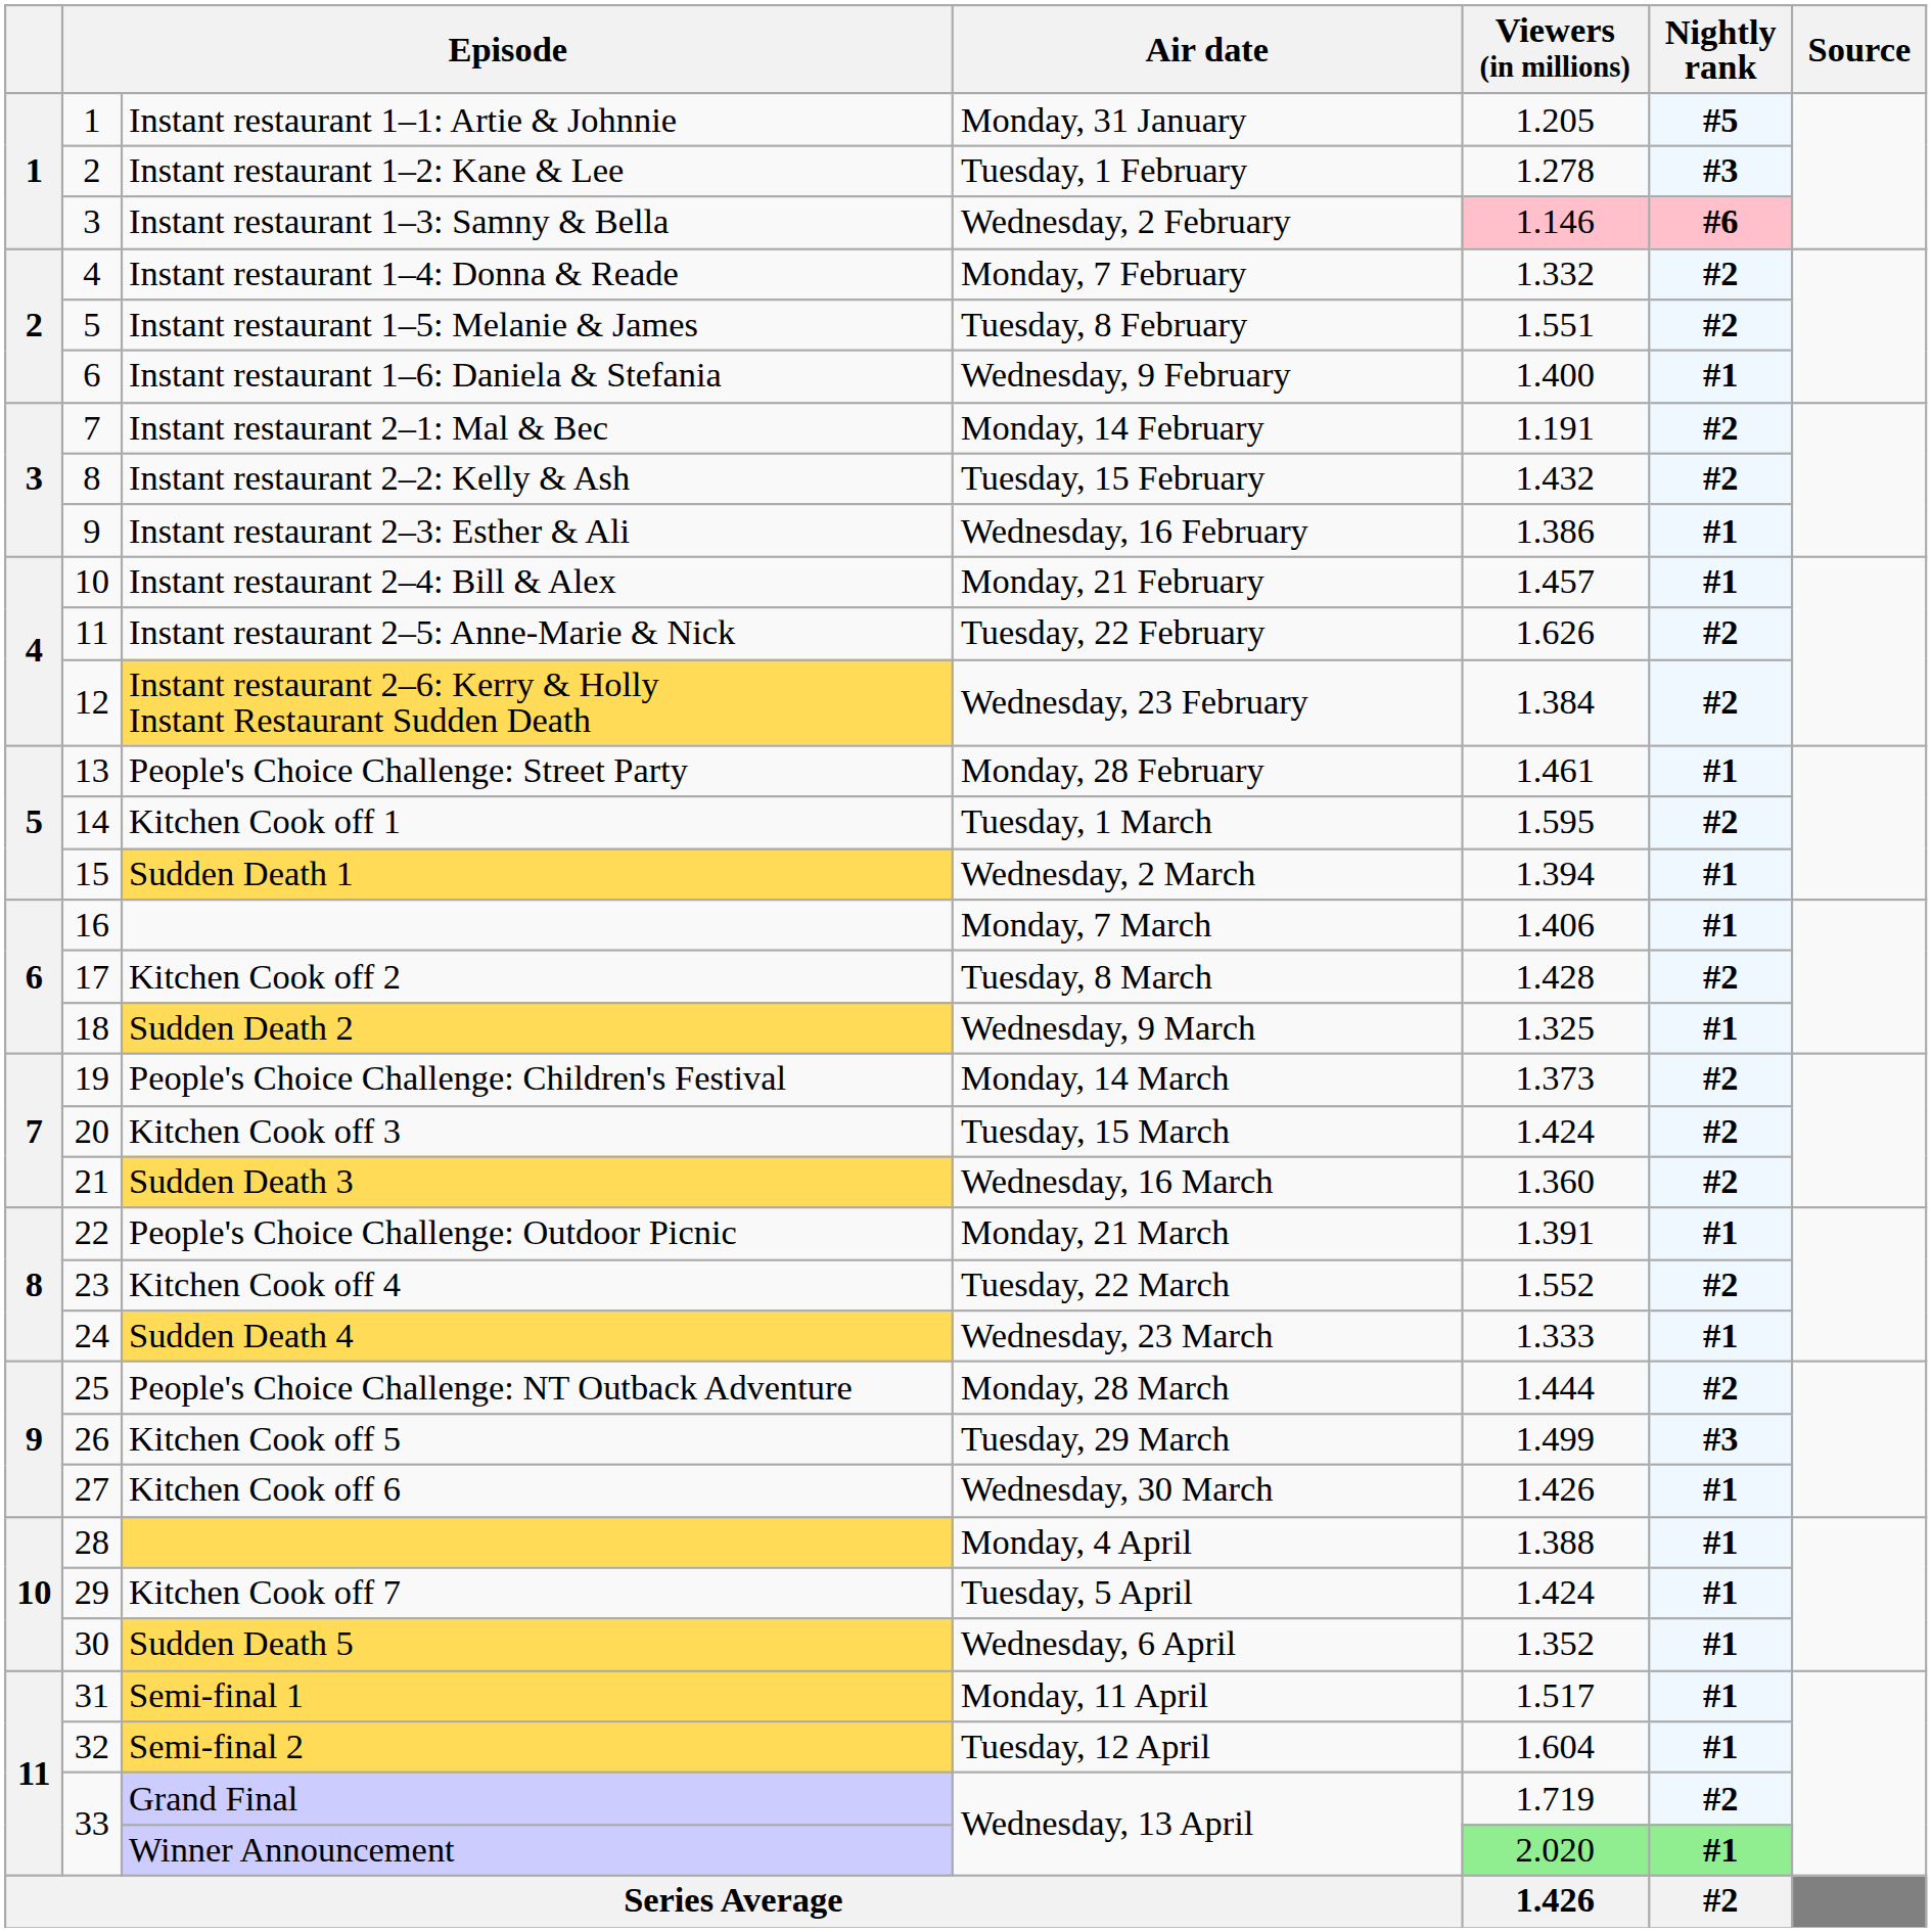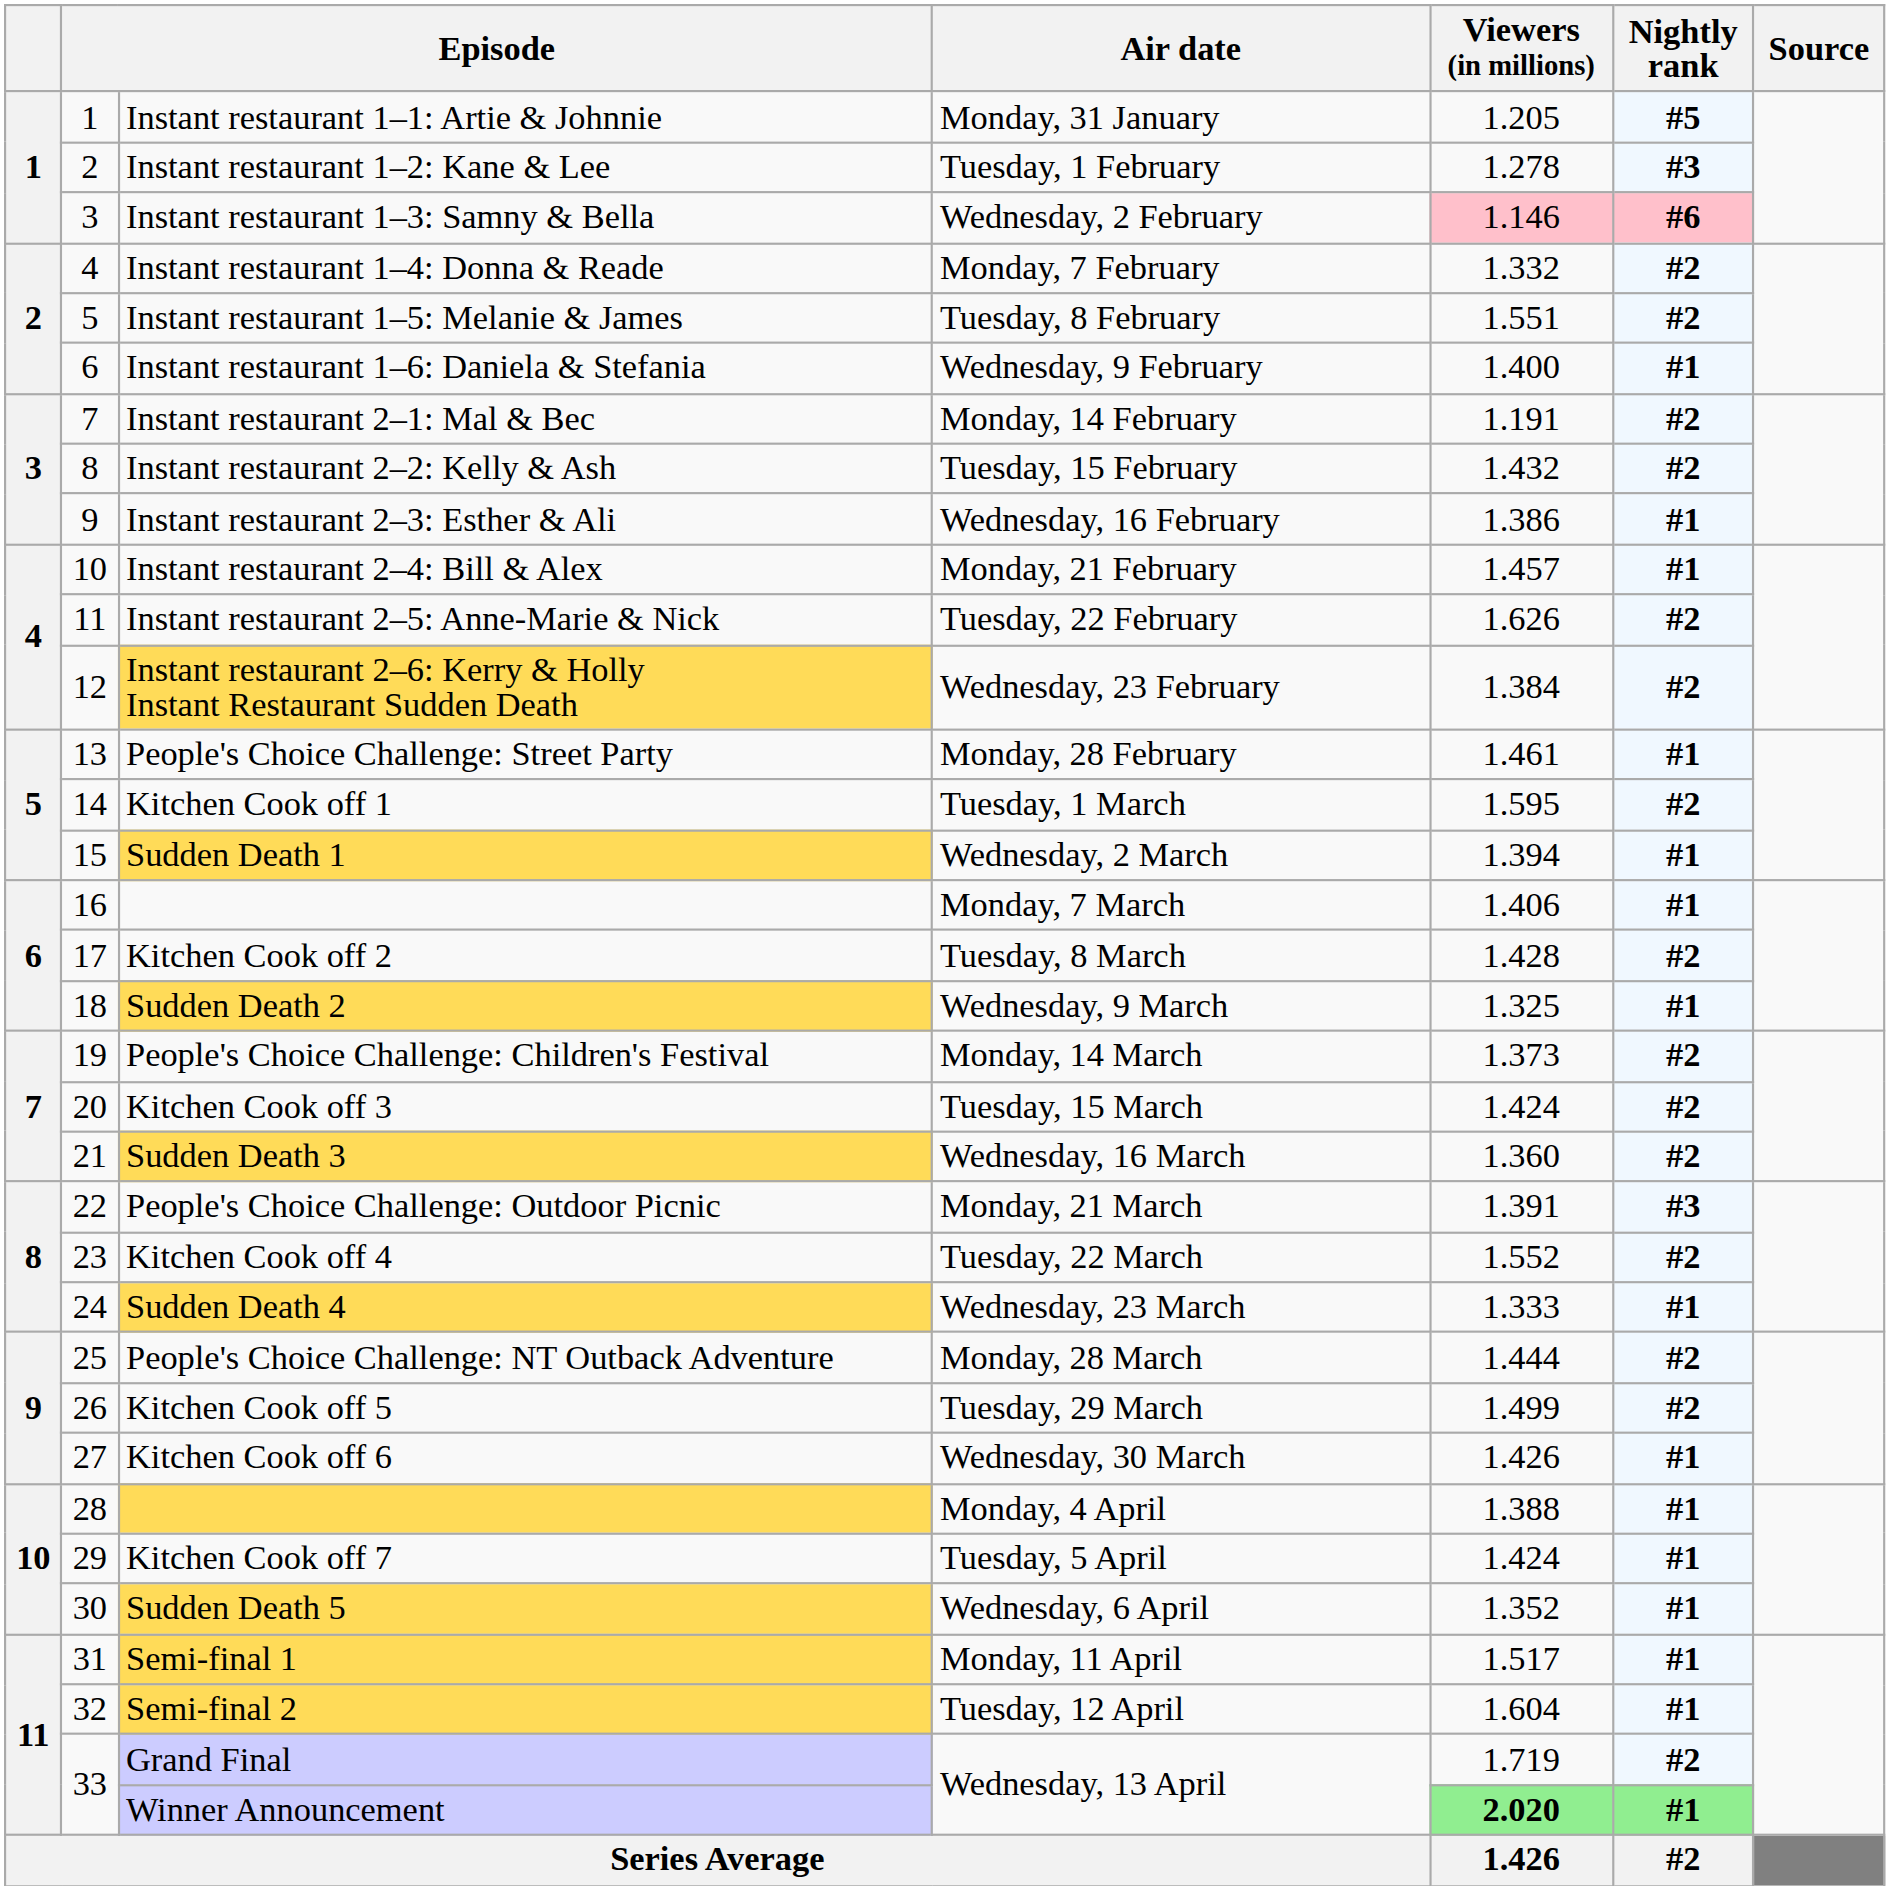People's Choice Challenge: Outdoor Picnic | Nightly rank: #1 -> #3
Kitchen Cook off 5 | Nightly rank: #3 -> #2
Winner Announcement | Viewers (in millions): normal -> bold
